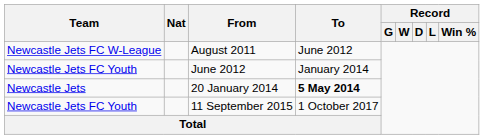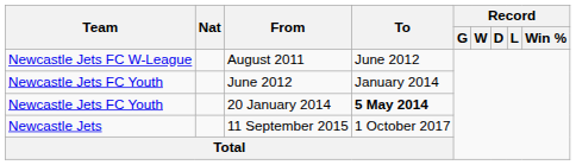20 January 2014 | Team: Newcastle Jets -> Newcastle Jets FC Youth
11 September 2015 | Team: Newcastle Jets FC Youth -> Newcastle Jets
